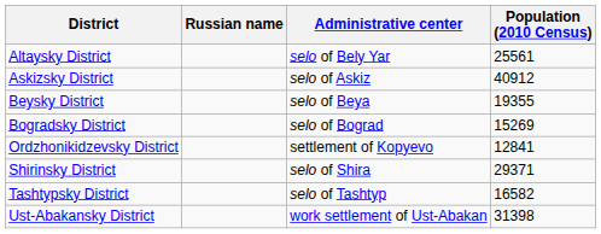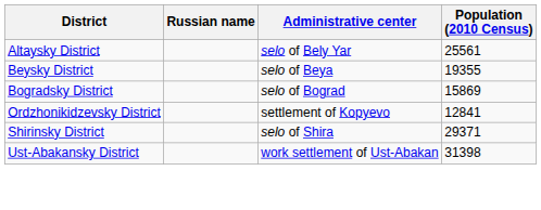- row: Askizsky District | selo of Askiz | 40912
Bogradsky District | Population (2010 Census): 15269 -> 15869
- row: Tashtypsky District | selo of Tashtyp | 16582
